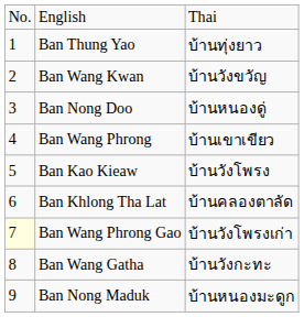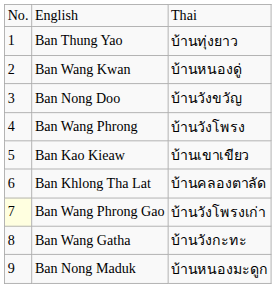Ban Wang Kwan | column 3: บ้านวังขวัญ -> บ้านหนองดู่
Ban Nong Doo | column 3: บ้านหนองดู่ -> บ้านวังขวัญ
Ban Wang Phrong | column 3: บ้านเขาเขียว -> บ้านวังโพรง
Ban Kao Kieaw | column 3: บ้านวังโพรง -> บ้านเขาเขียว
